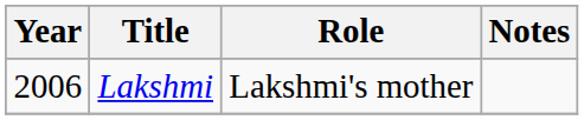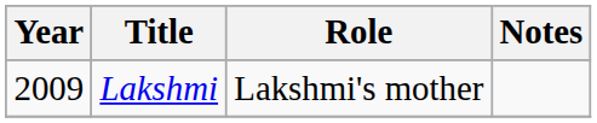Lakshmi | Year: 2006 -> 2009
